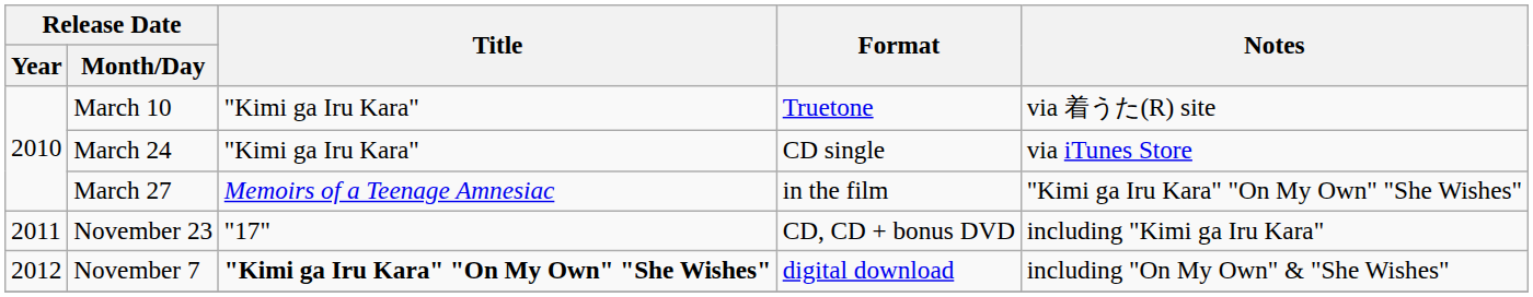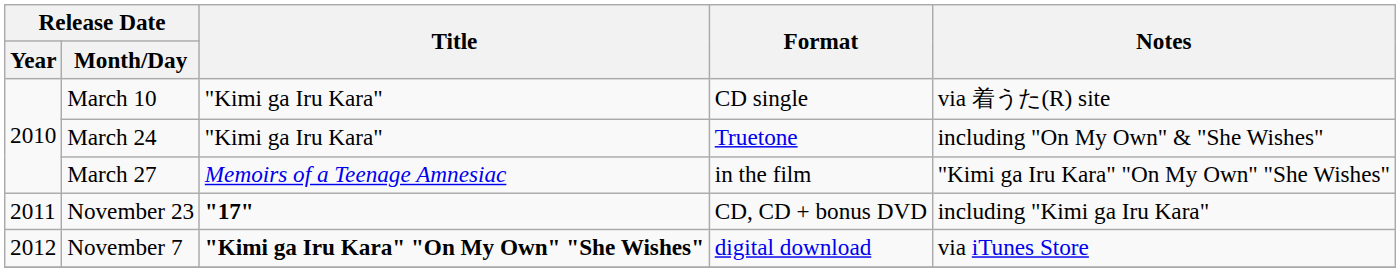March 10 | Format: Truetone -> CD single
March 24 | Format: CD single -> Truetone
March 24 | Notes: via iTunes Store -> including "On My Own" & "She Wishes"
November 23 | Title: normal -> bold
November 7 | Notes: including "On My Own" & "She Wishes" -> via iTunes Store
